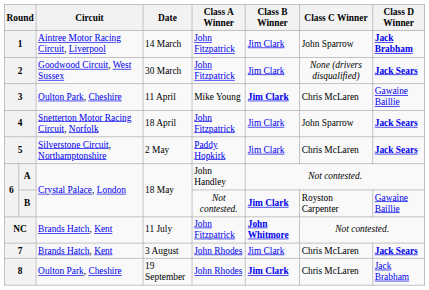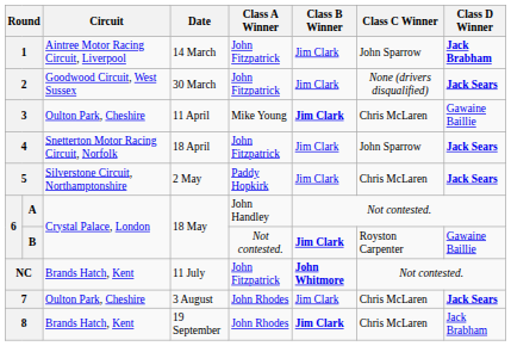7 | Circuit: Brands Hatch, Kent -> Oulton Park, Cheshire
8 | Circuit: Oulton Park, Cheshire -> Brands Hatch, Kent
